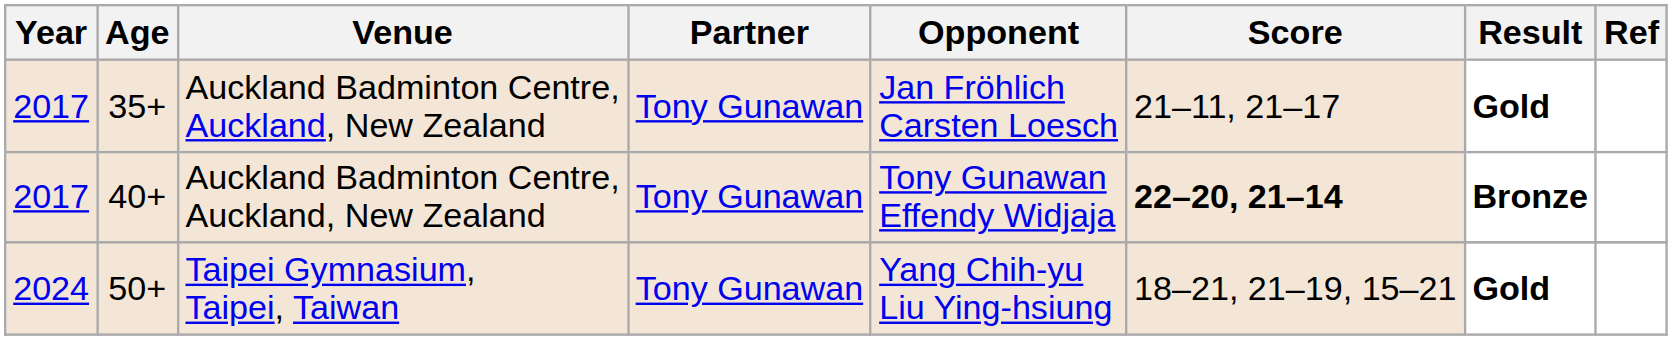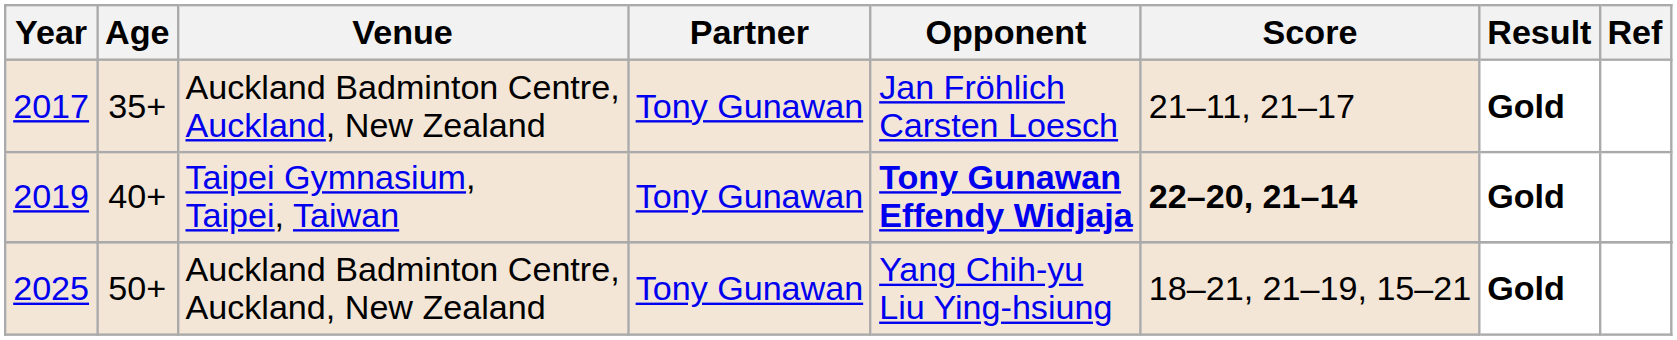40+ | Year: 2017 -> 2019
40+ | Venue: Auckland Badminton Centre, Auckland, New Zealand -> Taipei Gymnasium, Taipei, Taiwan
40+ | Opponent: normal -> bold
40+ | Result: Bronze -> Gold
50+ | Year: 2024 -> 2025
50+ | Venue: Taipei Gymnasium, Taipei, Taiwan -> Auckland Badminton Centre, Auckland, New Zealand
